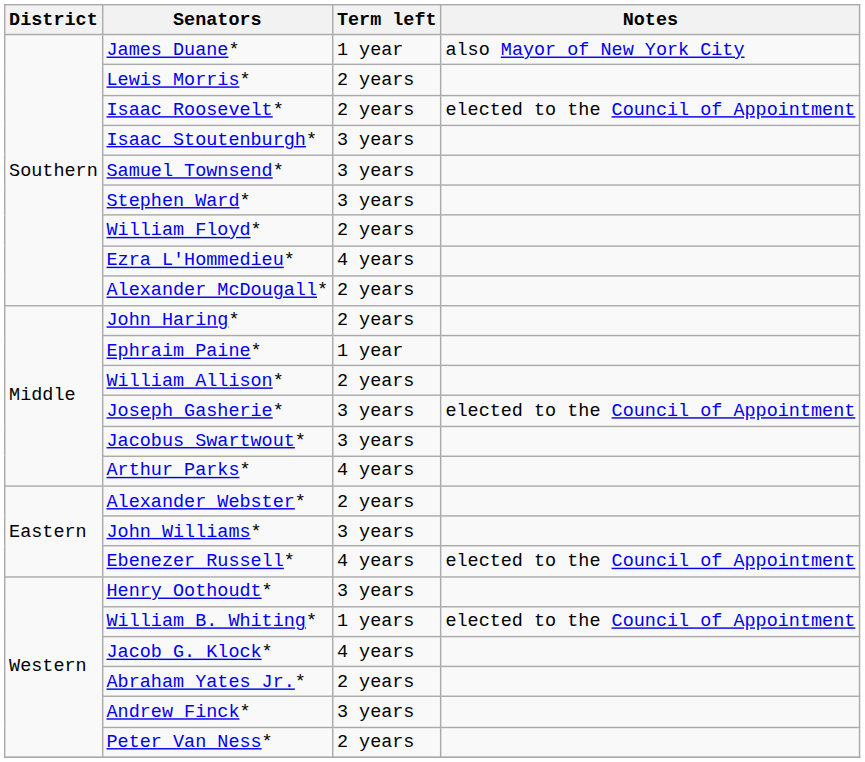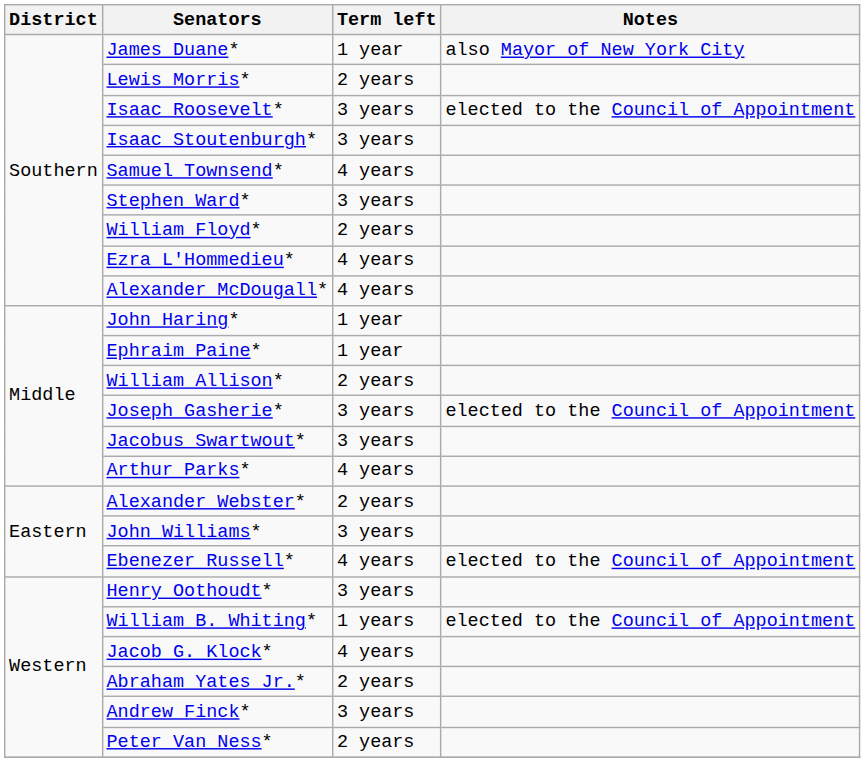Isaac Roosevelt* | Term left: 2 years -> 3 years
Samuel Townsend* | Term left: 3 years -> 4 years
Alexander McDougall* | Term left: 2 years -> 4 years
John Haring* | Term left: 2 years -> 1 year
